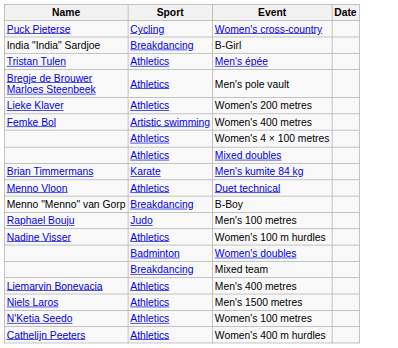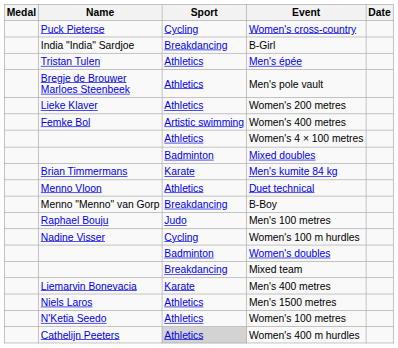+ column: Medal
Mixed doubles | Sport: Athletics -> Badminton
Women's 100 m hurdles | Sport: Athletics -> Cycling
Men's 400 metres | Sport: Athletics -> Karate
Women's 400 m hurdles | Sport: no background -> lightgrey background
